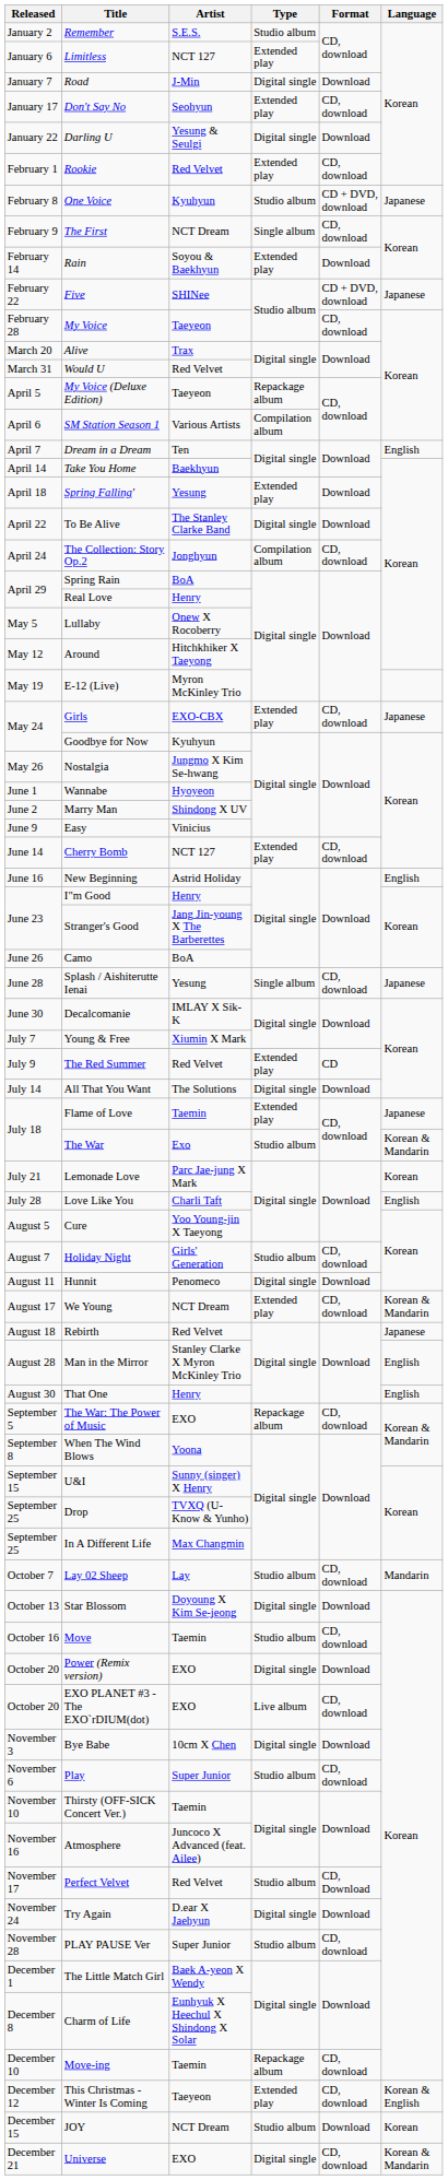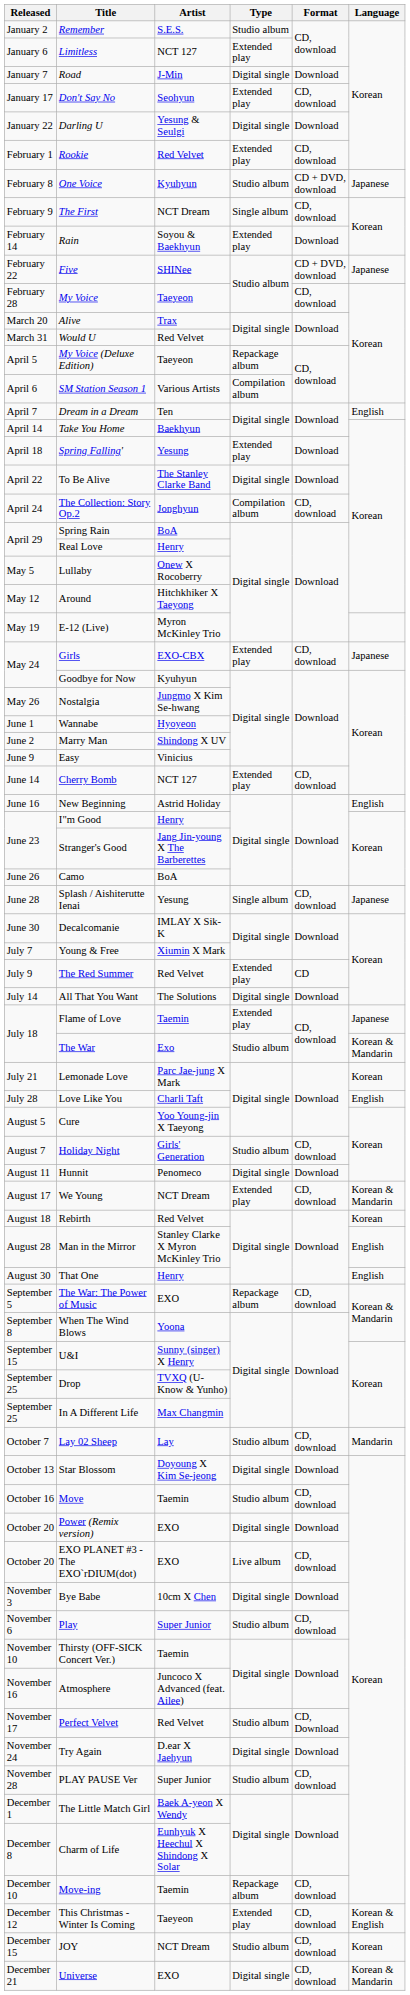Rebirth | Language: Japanese -> Korean
JOY | Format: Download -> CD, download
